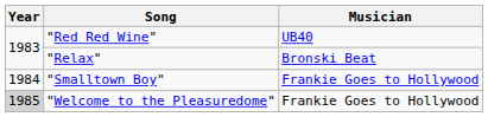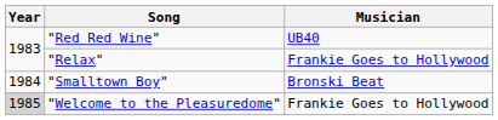"Relax" | Musician: Bronski Beat -> Frankie Goes to Hollywood
"Smalltown Boy" | Musician: Frankie Goes to Hollywood -> Bronski Beat
